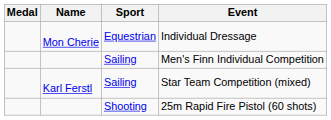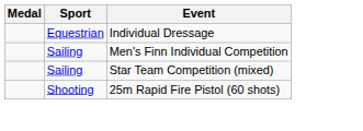- column: Name | Mon Cherie | Karl Ferstl
